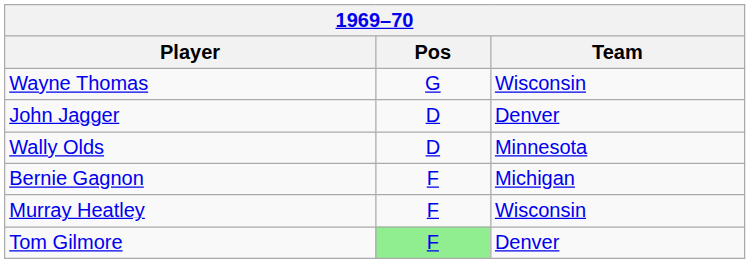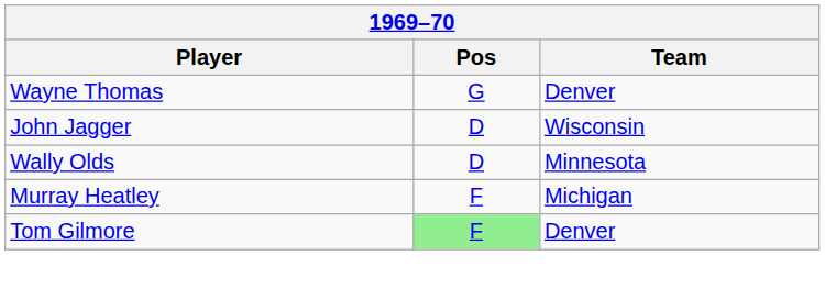Wayne Thomas | Team: Wisconsin -> Denver
John Jagger | Team: Denver -> Wisconsin
- row: Bernie Gagnon | F | Michigan
Murray Heatley | Team: Wisconsin -> Michigan
